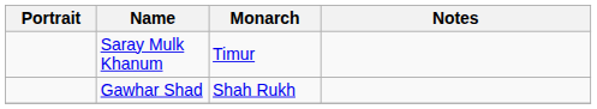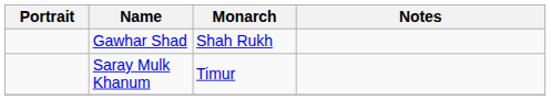rows swapped: Saray Mulk Khanum <-> Gawhar Shad
